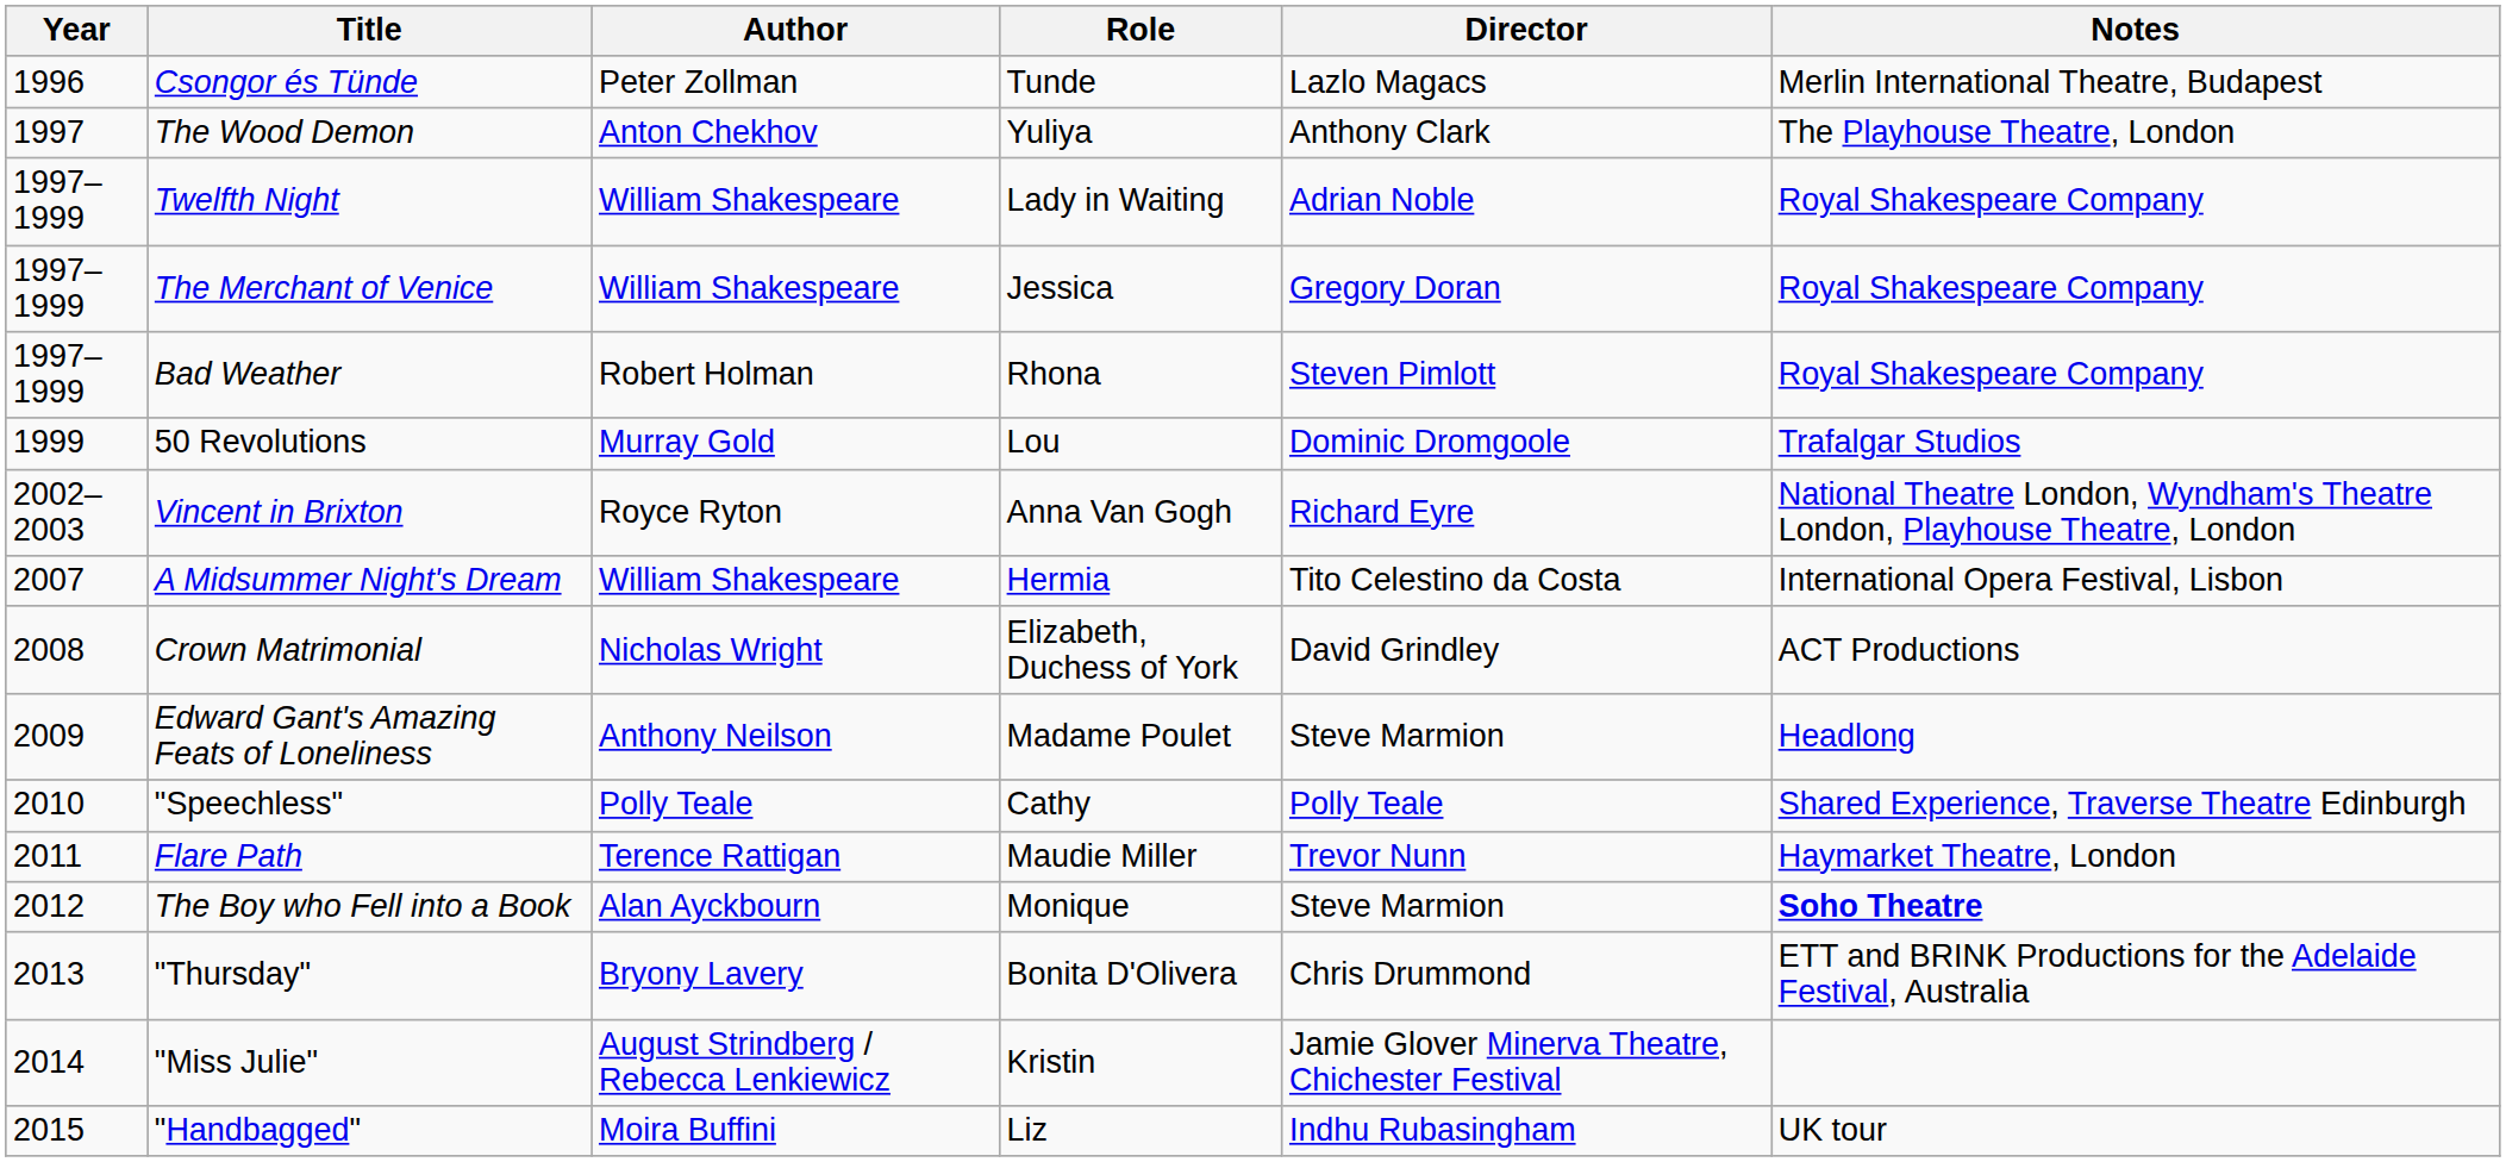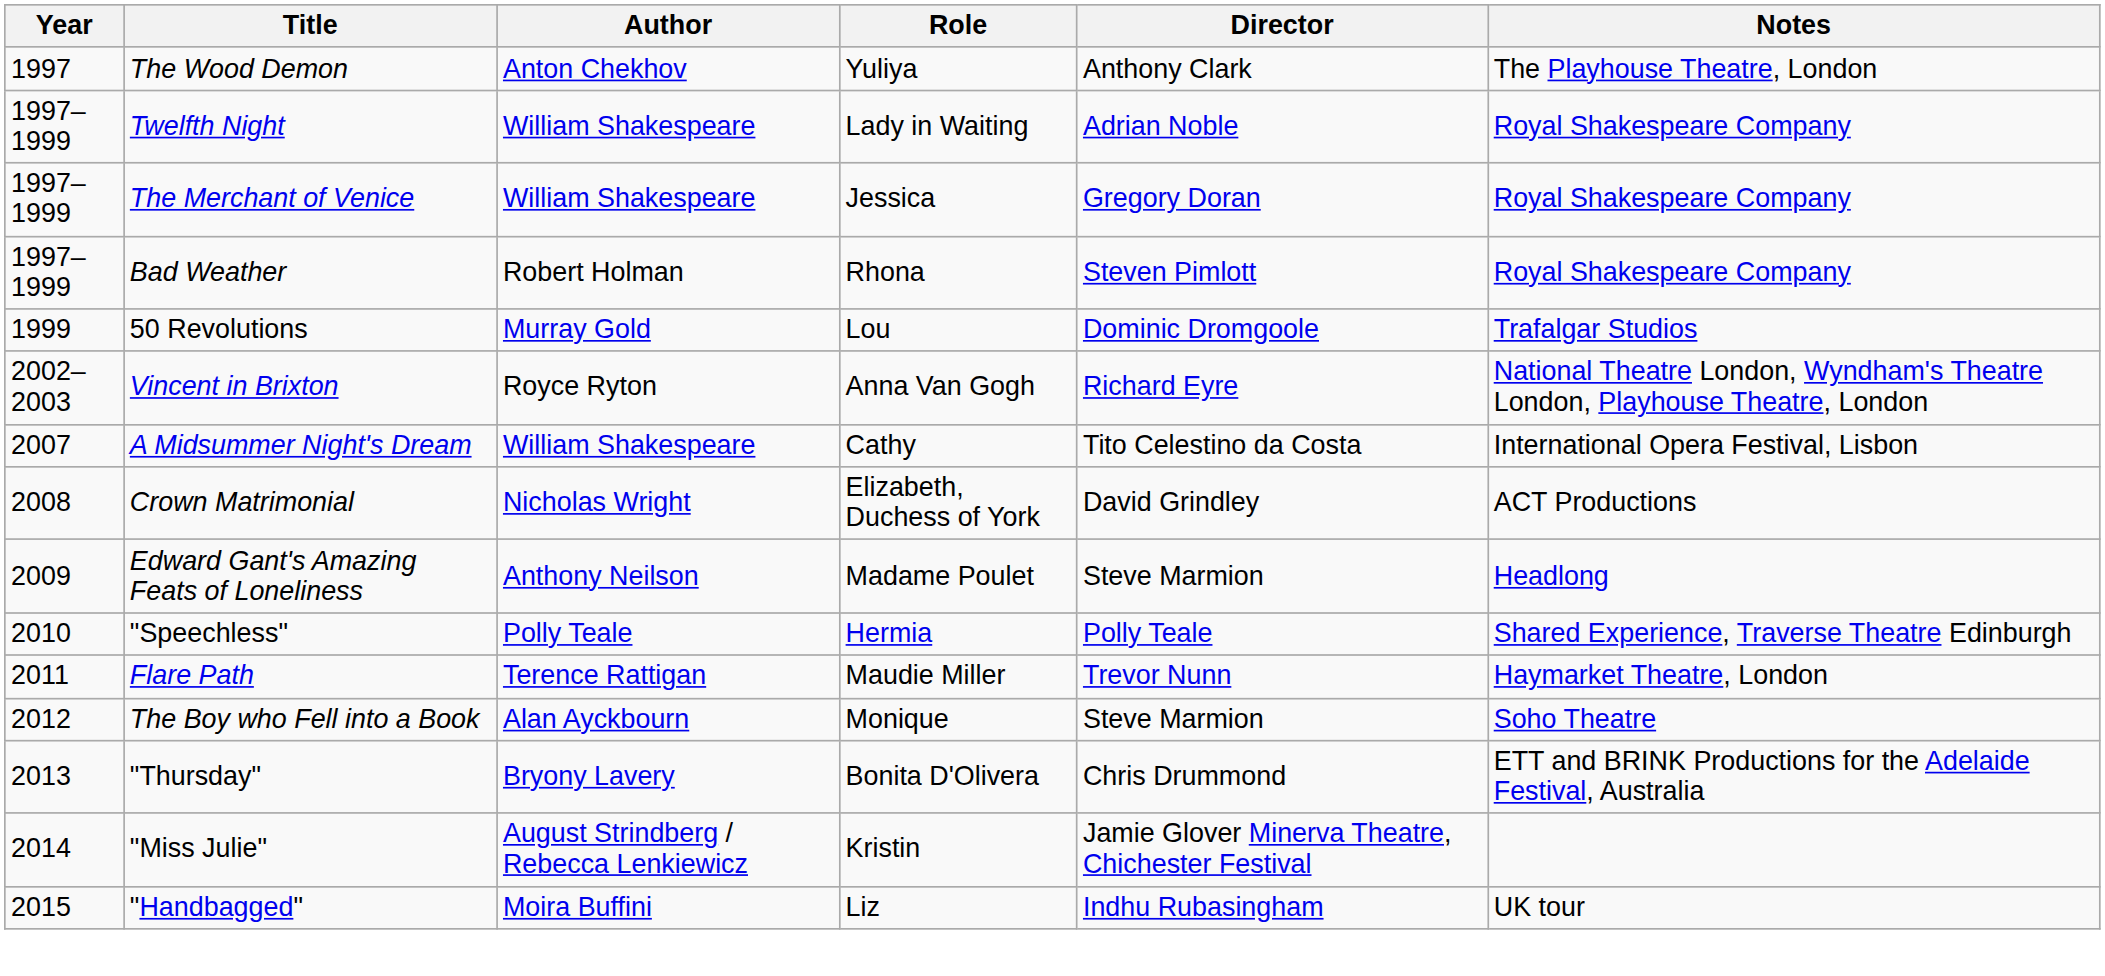- row: 1996 | Csongor és Tünde | Peter Zollman | Tunde | Lazlo Magacs | Merlin International Theatre, Budapest
A Midsummer Night's Dream | Role: Hermia -> Cathy
"Speechless" | Role: Cathy -> Hermia
The Boy who Fell into a Book | Notes: bold -> normal
